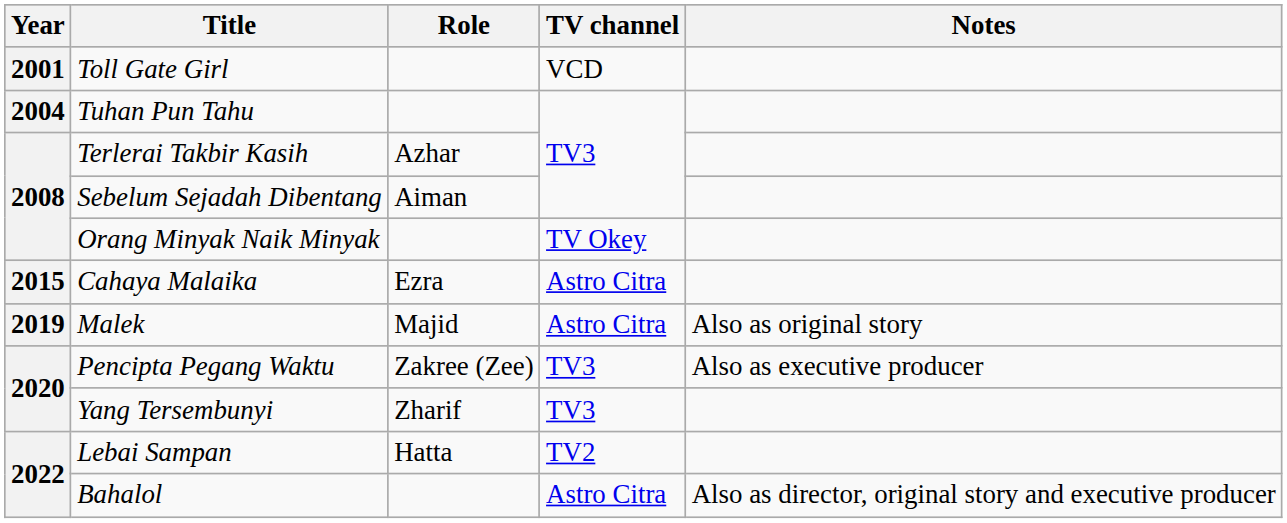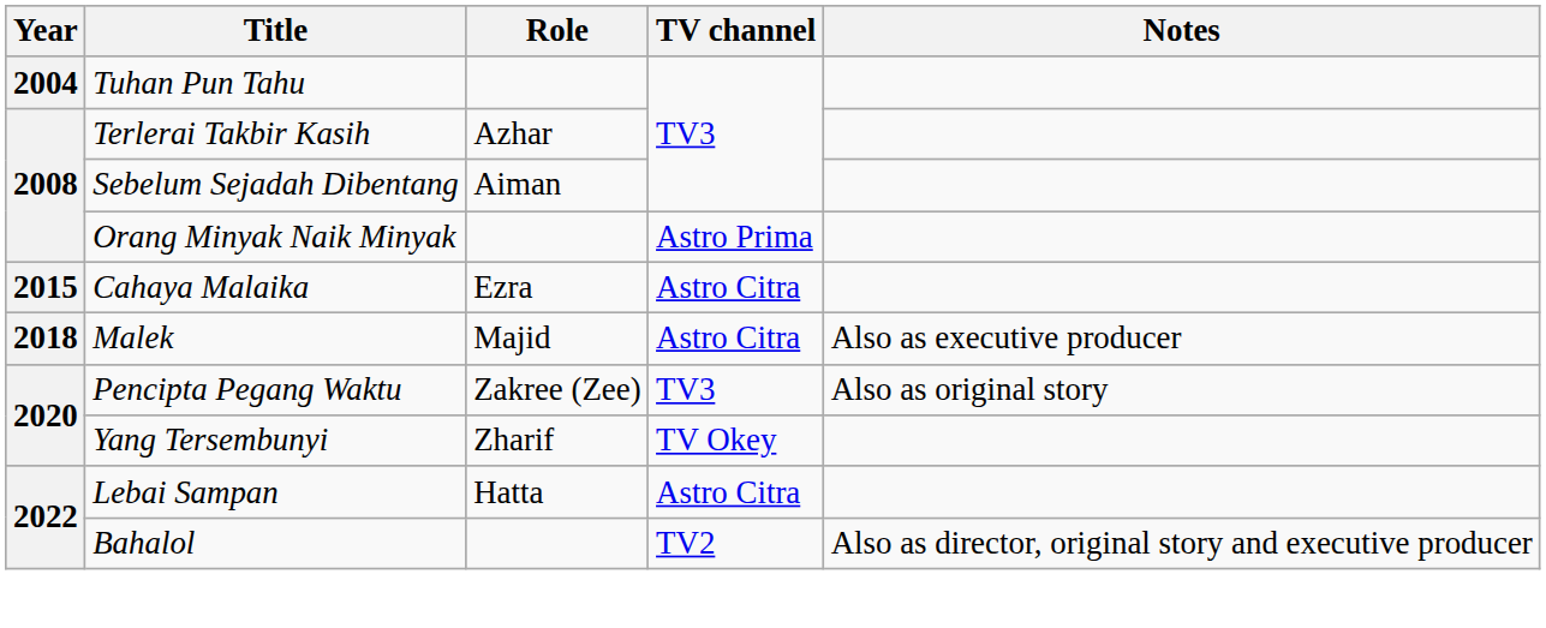- row: 2001 | Toll Gate Girl | VCD
Orang Minyak Naik Minyak | TV channel: TV Okey -> Astro Prima
Malek | Year: 2019 -> 2018
Malek | Notes: Also as original story -> Also as executive producer
Pencipta Pegang Waktu | Notes: Also as executive producer -> Also as original story
Yang Tersembunyi | TV channel: TV3 -> TV Okey
Lebai Sampan | TV channel: TV2 -> Astro Citra
Bahalol | TV channel: Astro Citra -> TV2
